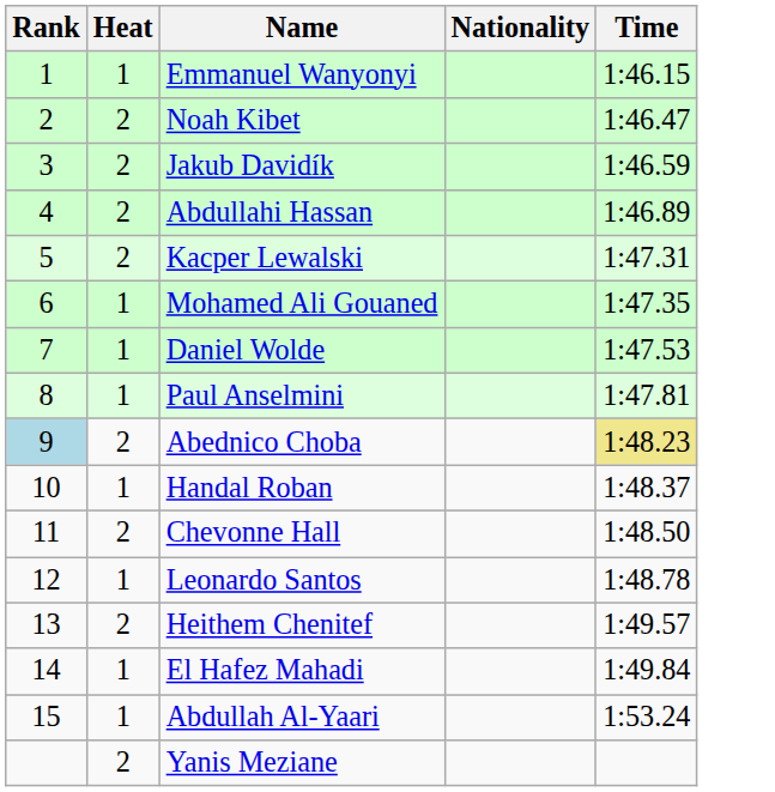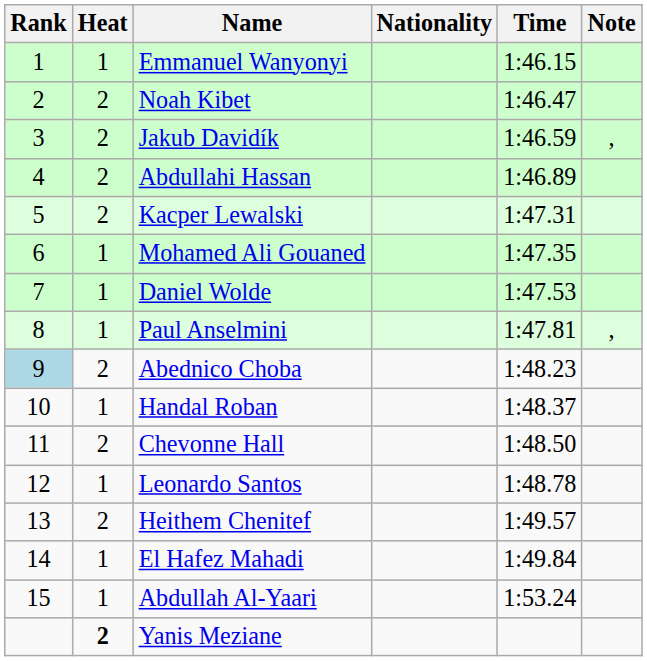+ column: Note | , | ,
Abednico Choba | Time: khaki background -> no background
Yanis Meziane | Heat: normal -> bold
